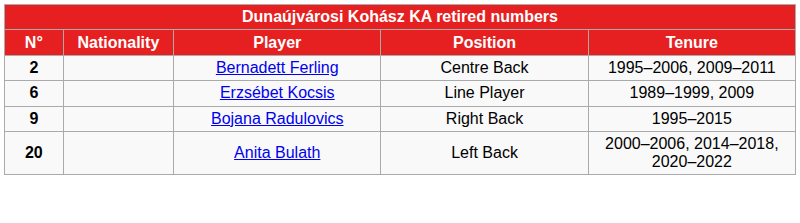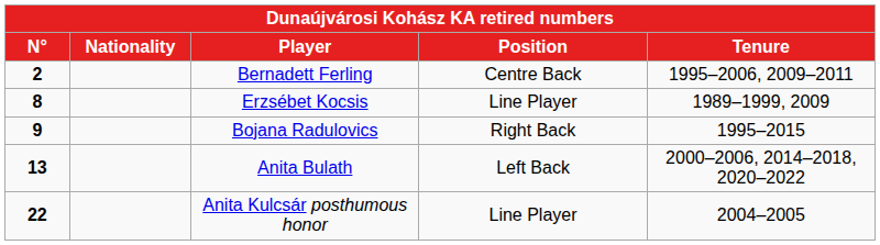Erzsébet Kocsis | N°: 6 -> 8
Anita Bulath | N°: 20 -> 13
+ row: 22 | Anita Kulcsár posthumous honor | Line Player | 2004–2005
